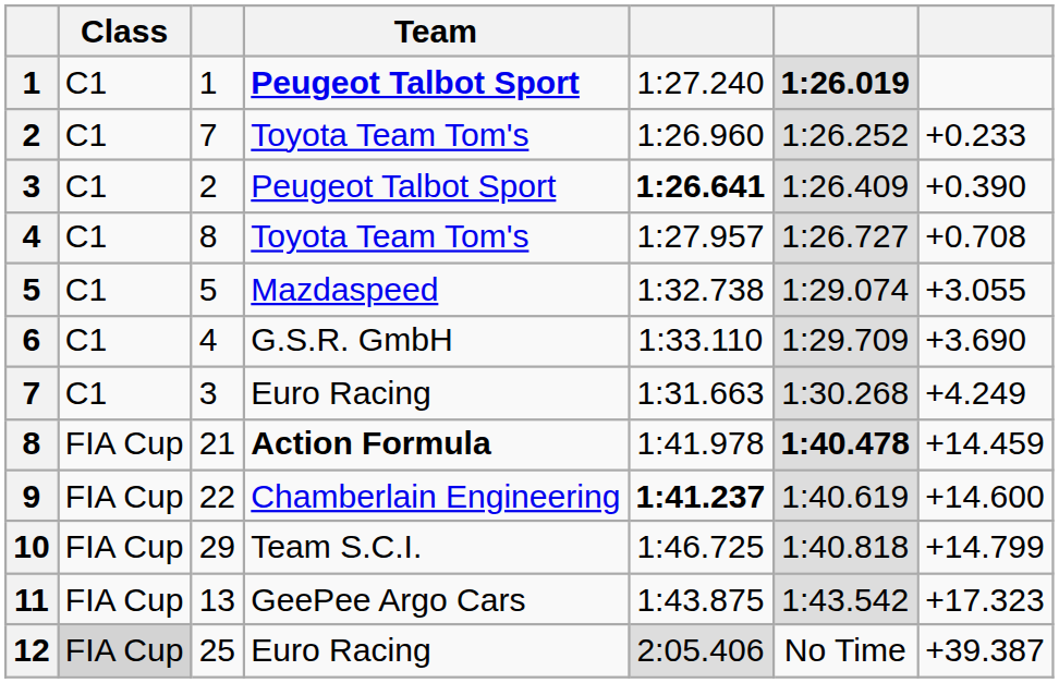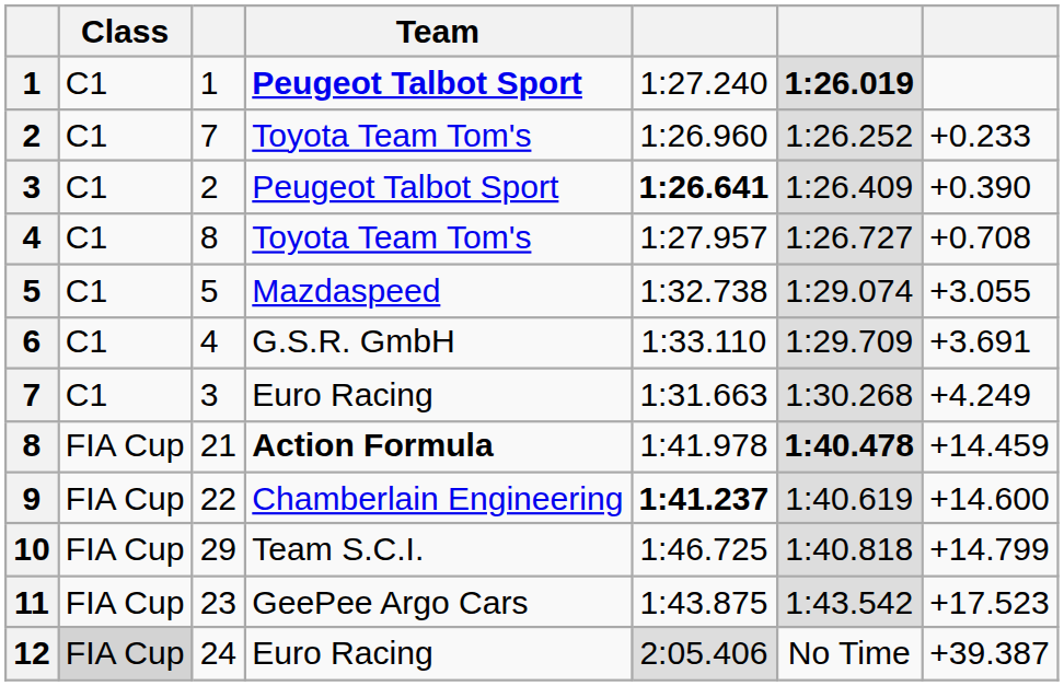6 | column 7: +3.690 -> +3.691
11 | column 3: 13 -> 23
11 | column 7: +17.323 -> +17.523
12 | column 3: 25 -> 24
